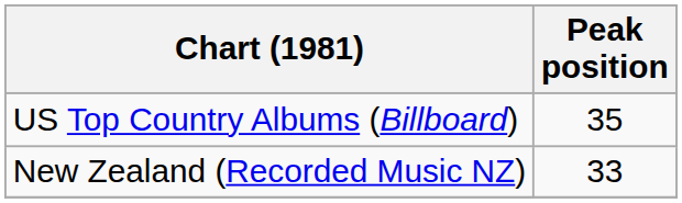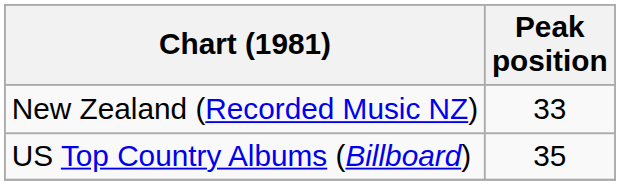rows swapped: New Zealand (Recorded Music NZ) <-> US Top Country Albums (Billboard)
